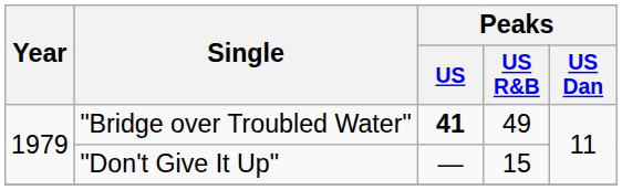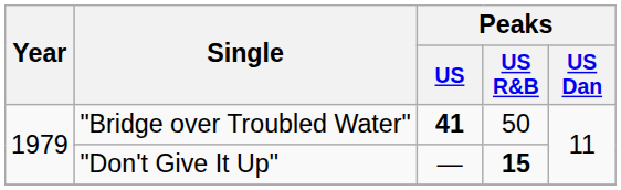"Bridge over Troubled Water" | Peaks / US R&B: 49 -> 50
"Don't Give It Up" | Peaks / US R&B: normal -> bold
